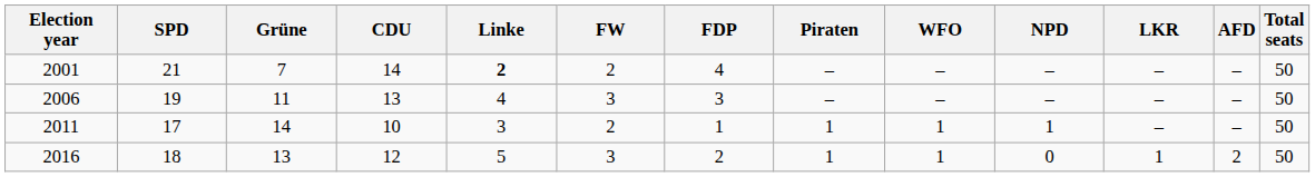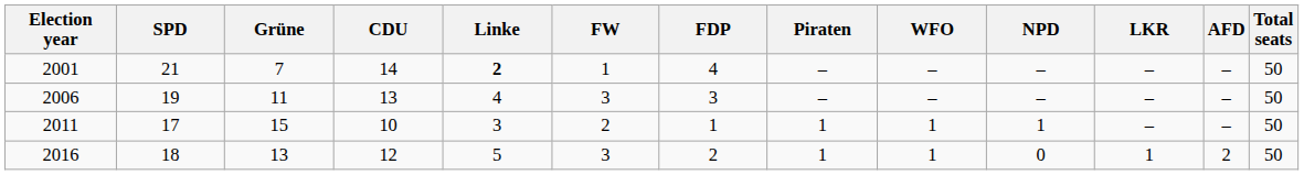2001 | FW: 2 -> 1
2011 | Grüne: 14 -> 15
